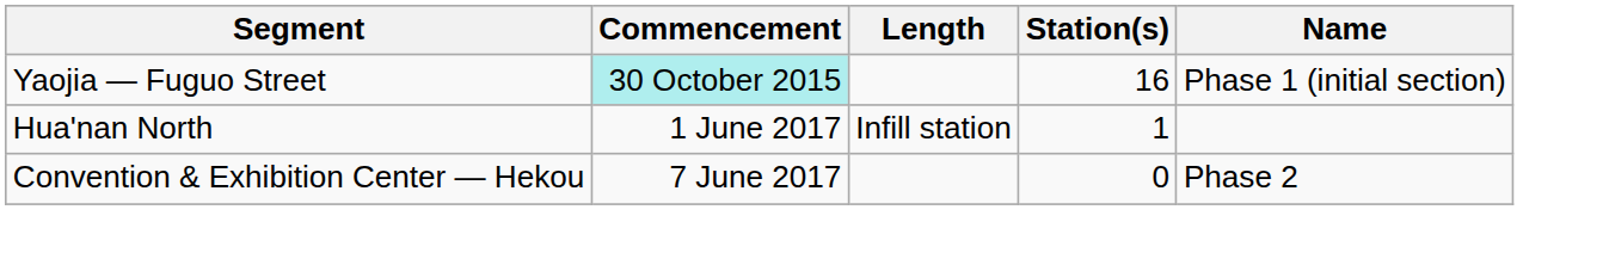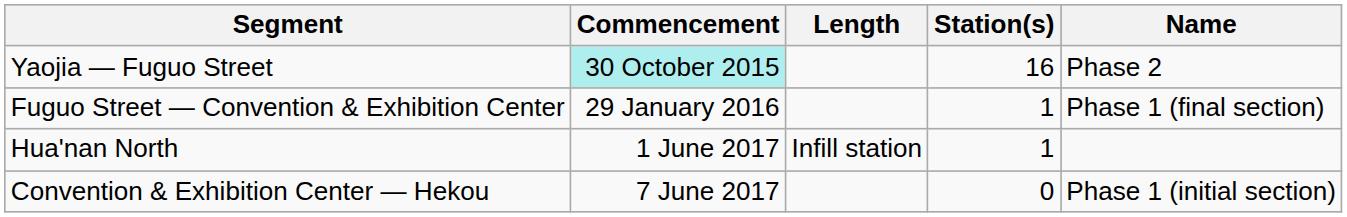Yaojia — Fuguo Street | Name: Phase 1 (initial section) -> Phase 2
+ row: Fuguo Street — Convention & Exhibition Center | 29 January 2016 | 1 | Phase 1 (final section)
Convention & Exhibition Center — Hekou | Name: Phase 2 -> Phase 1 (initial section)
